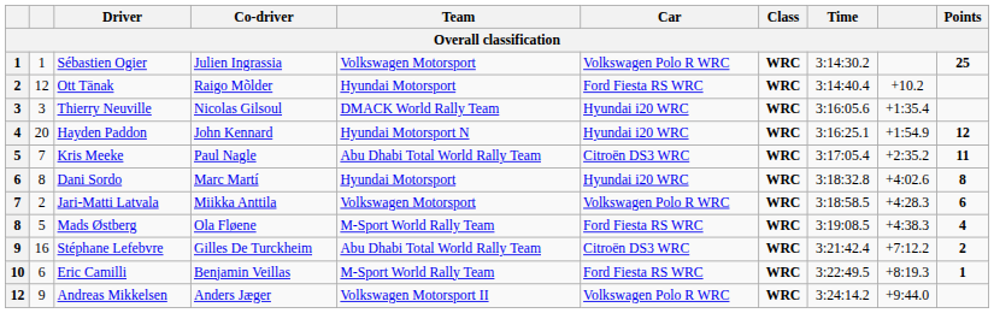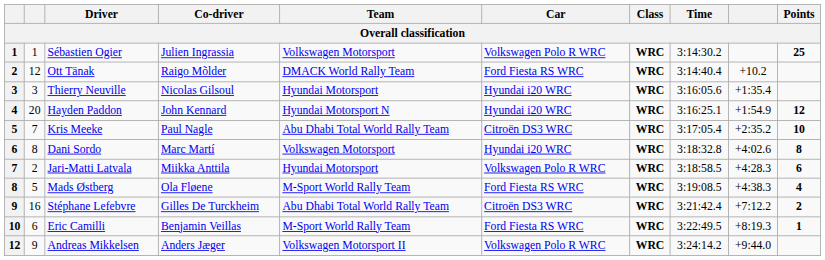Ott Tänak | Team: Hyundai Motorsport -> DMACK World Rally Team
Thierry Neuville | Team: DMACK World Rally Team -> Hyundai Motorsport
Kris Meeke | Points: 11 -> 10
Dani Sordo | Team: Hyundai Motorsport -> Volkswagen Motorsport
Jari-Matti Latvala | Team: Volkswagen Motorsport -> Hyundai Motorsport
